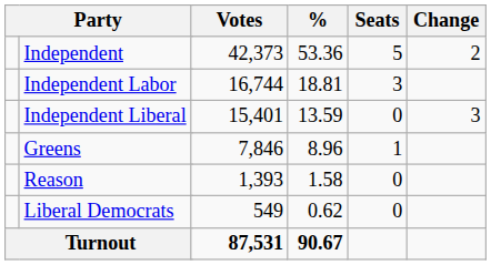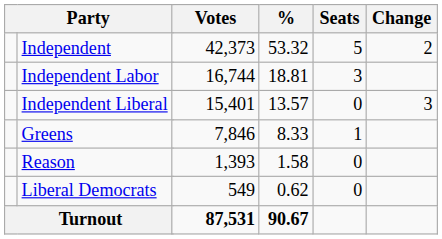Independent | %: 53.36 -> 53.32
Independent Liberal | %: 13.59 -> 13.57
Greens | %: 8.96 -> 8.33
